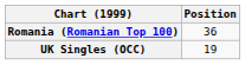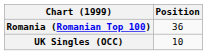UK Singles (OCC) | Position: 19 -> 10
